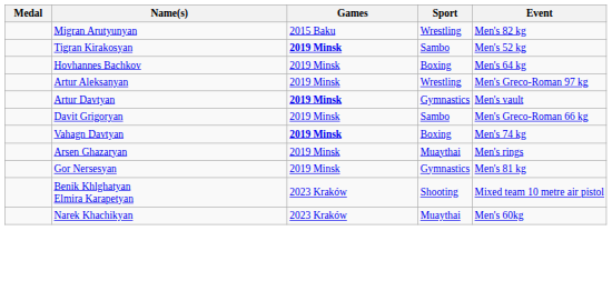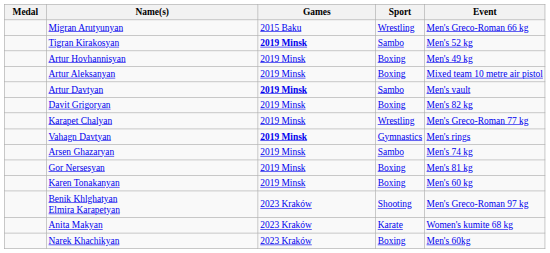Migran Arutyunyan | Event: Men's 82 kg -> Men's Greco-Roman 66 kg
+ row: Artur Hovhannisyan | 2019 Minsk | Boxing | Men's 49 kg
- row: Hovhannes Bachkov | 2019 Minsk | Boxing | Men's 64 kg
Artur Aleksanyan | Sport: Wrestling -> Boxing
Artur Aleksanyan | Event: Men's Greco-Roman 97 kg -> Mixed team 10 metre air pistol
Artur Davtyan | Sport: Gymnastics -> Sambo
Davit Grigoryan | Sport: Sambo -> Boxing
Davit Grigoryan | Event: Men's Greco-Roman 66 kg -> Men's 82 kg
+ row: Karapet Chalyan | 2019 Minsk | Wrestling | Men's Greco-Roman 77 kg
Vahagn Davtyan | Sport: Boxing -> Gymnastics
Vahagn Davtyan | Event: Men's 74 kg -> Men's rings
Arsen Ghazaryan | Sport: Muaythai -> Sambo
Arsen Ghazaryan | Event: Men's rings -> Men's 74 kg
Gor Nersesyan | Sport: Gymnastics -> Boxing
+ row: Karen Tonakanyan | 2019 Minsk | Boxing | Men's 60 kg
Benik Khlghatyan Elmira Karapetyan | Event: Mixed team 10 metre air pistol -> Men's Greco-Roman 97 kg
+ row: Anita Makyan | 2023 Kraków | Karate | Women's kumite 68 kg
Narek Khachikyan | Sport: Muaythai -> Boxing
